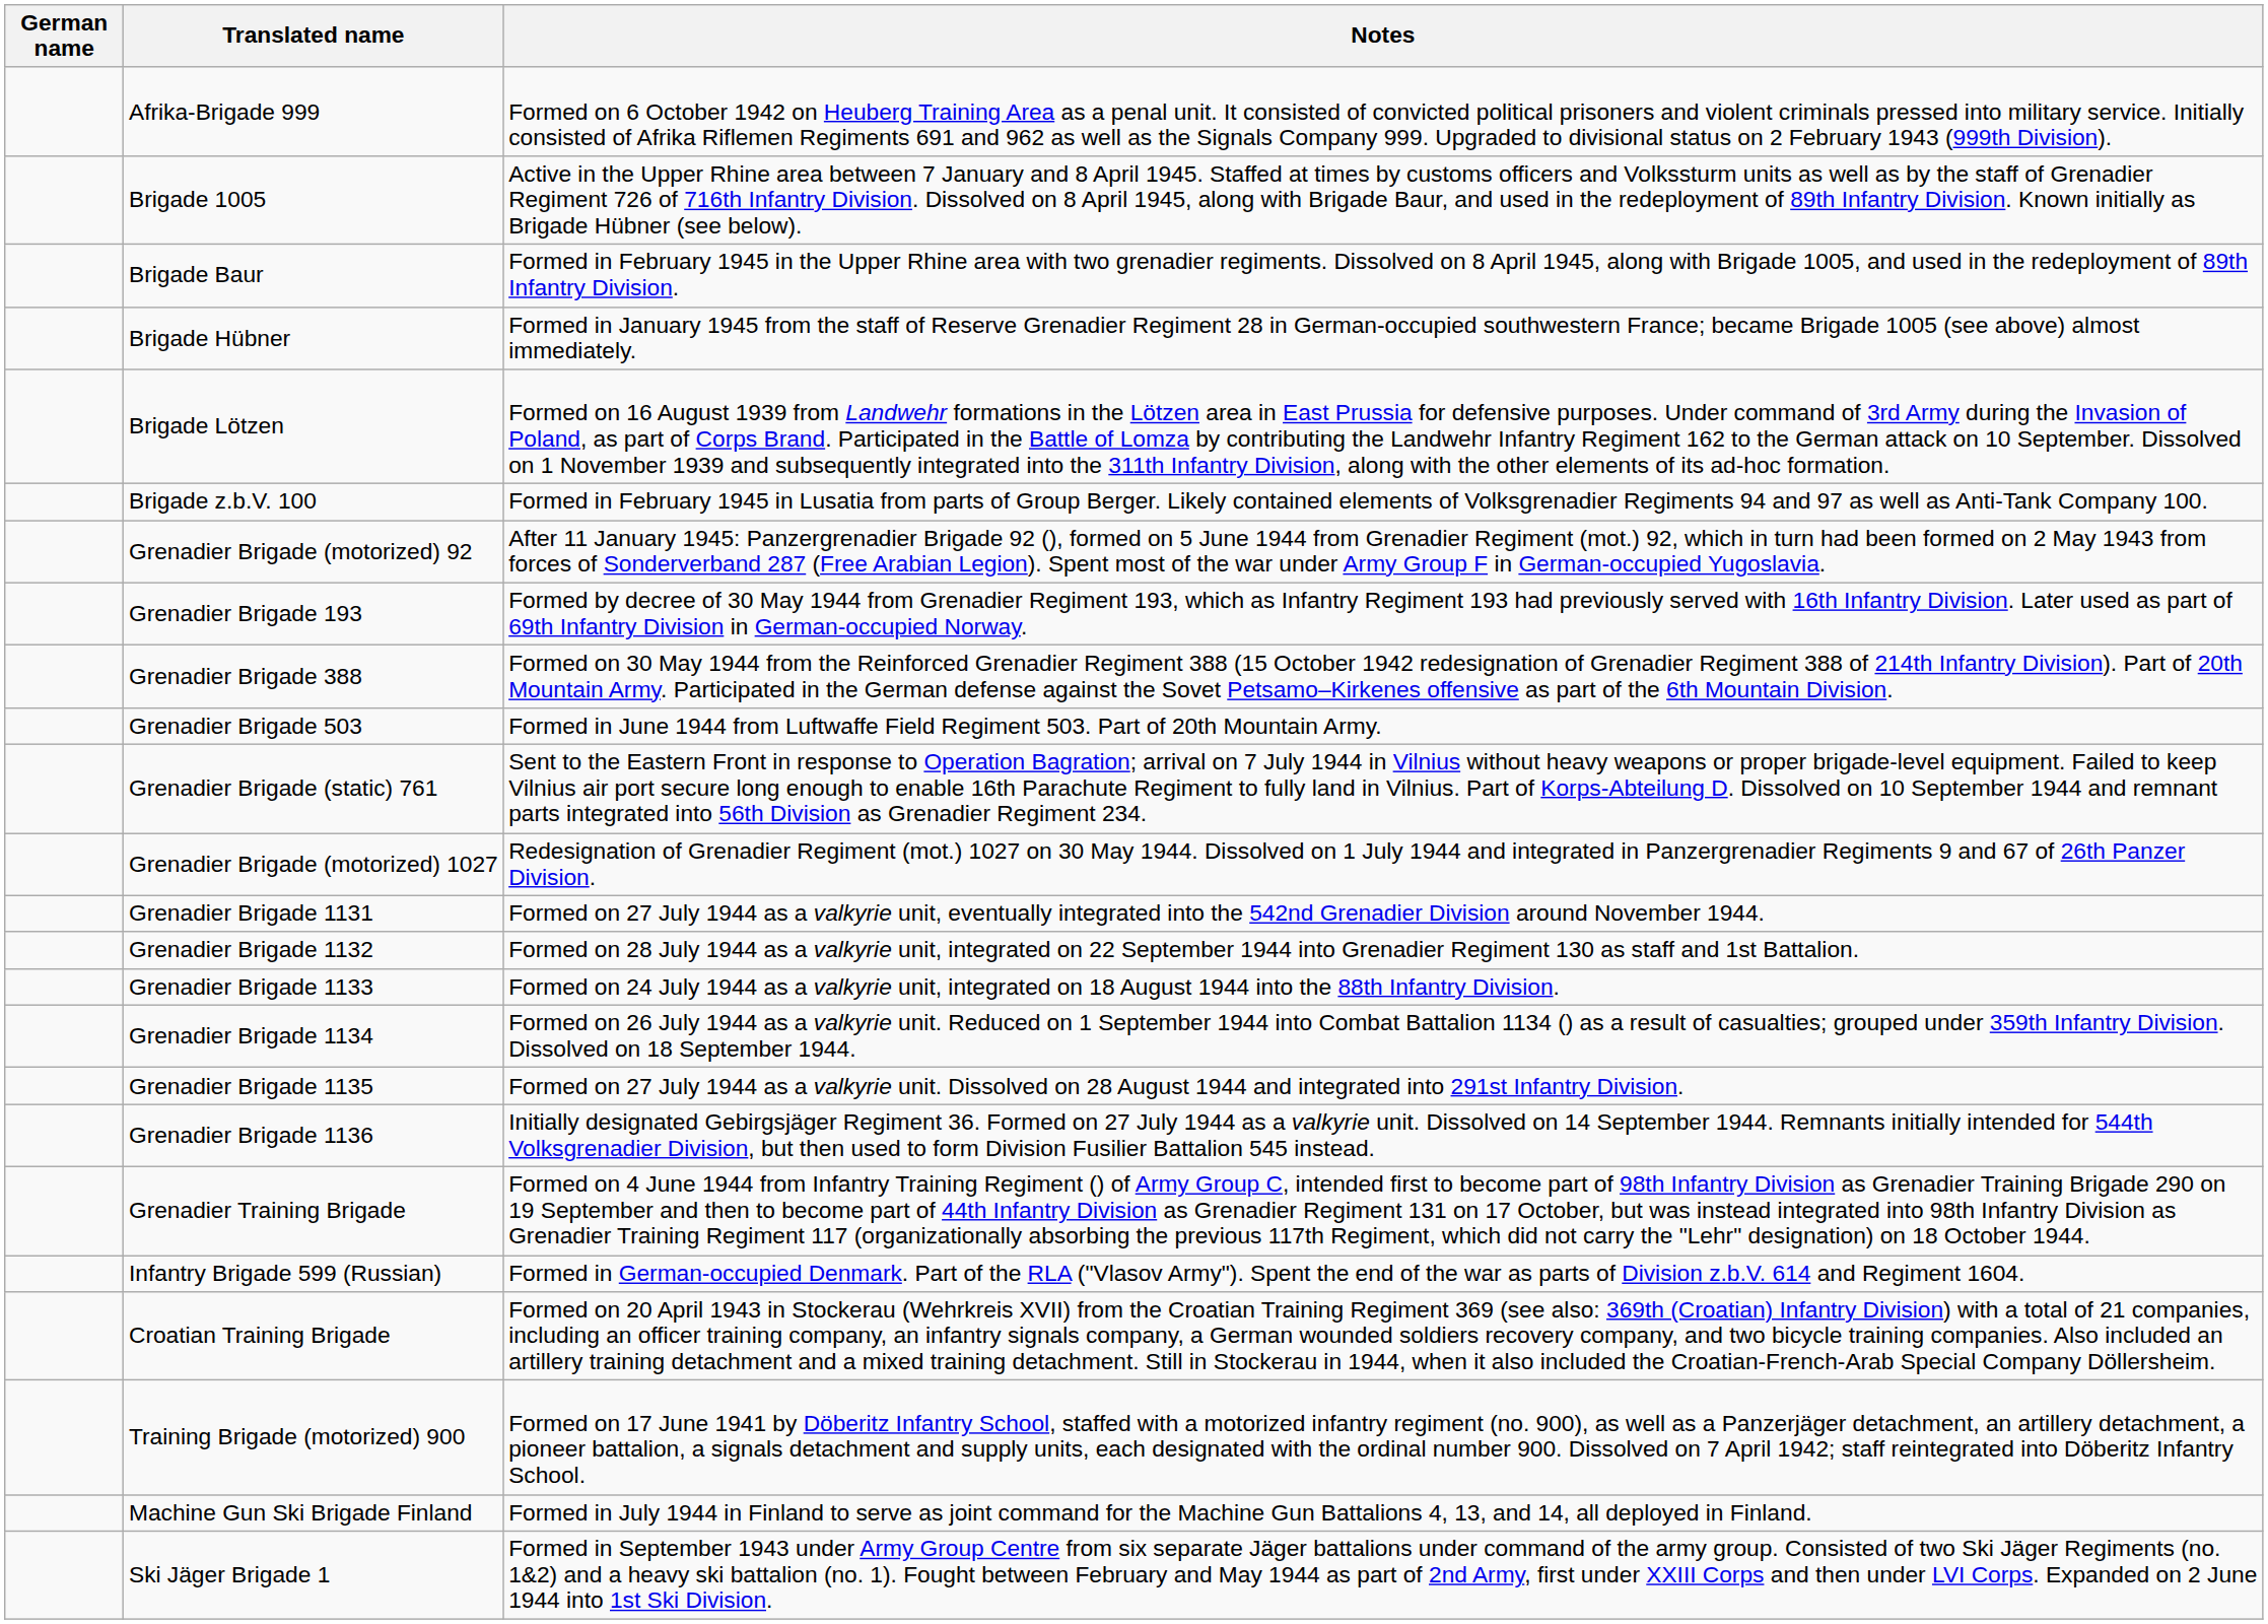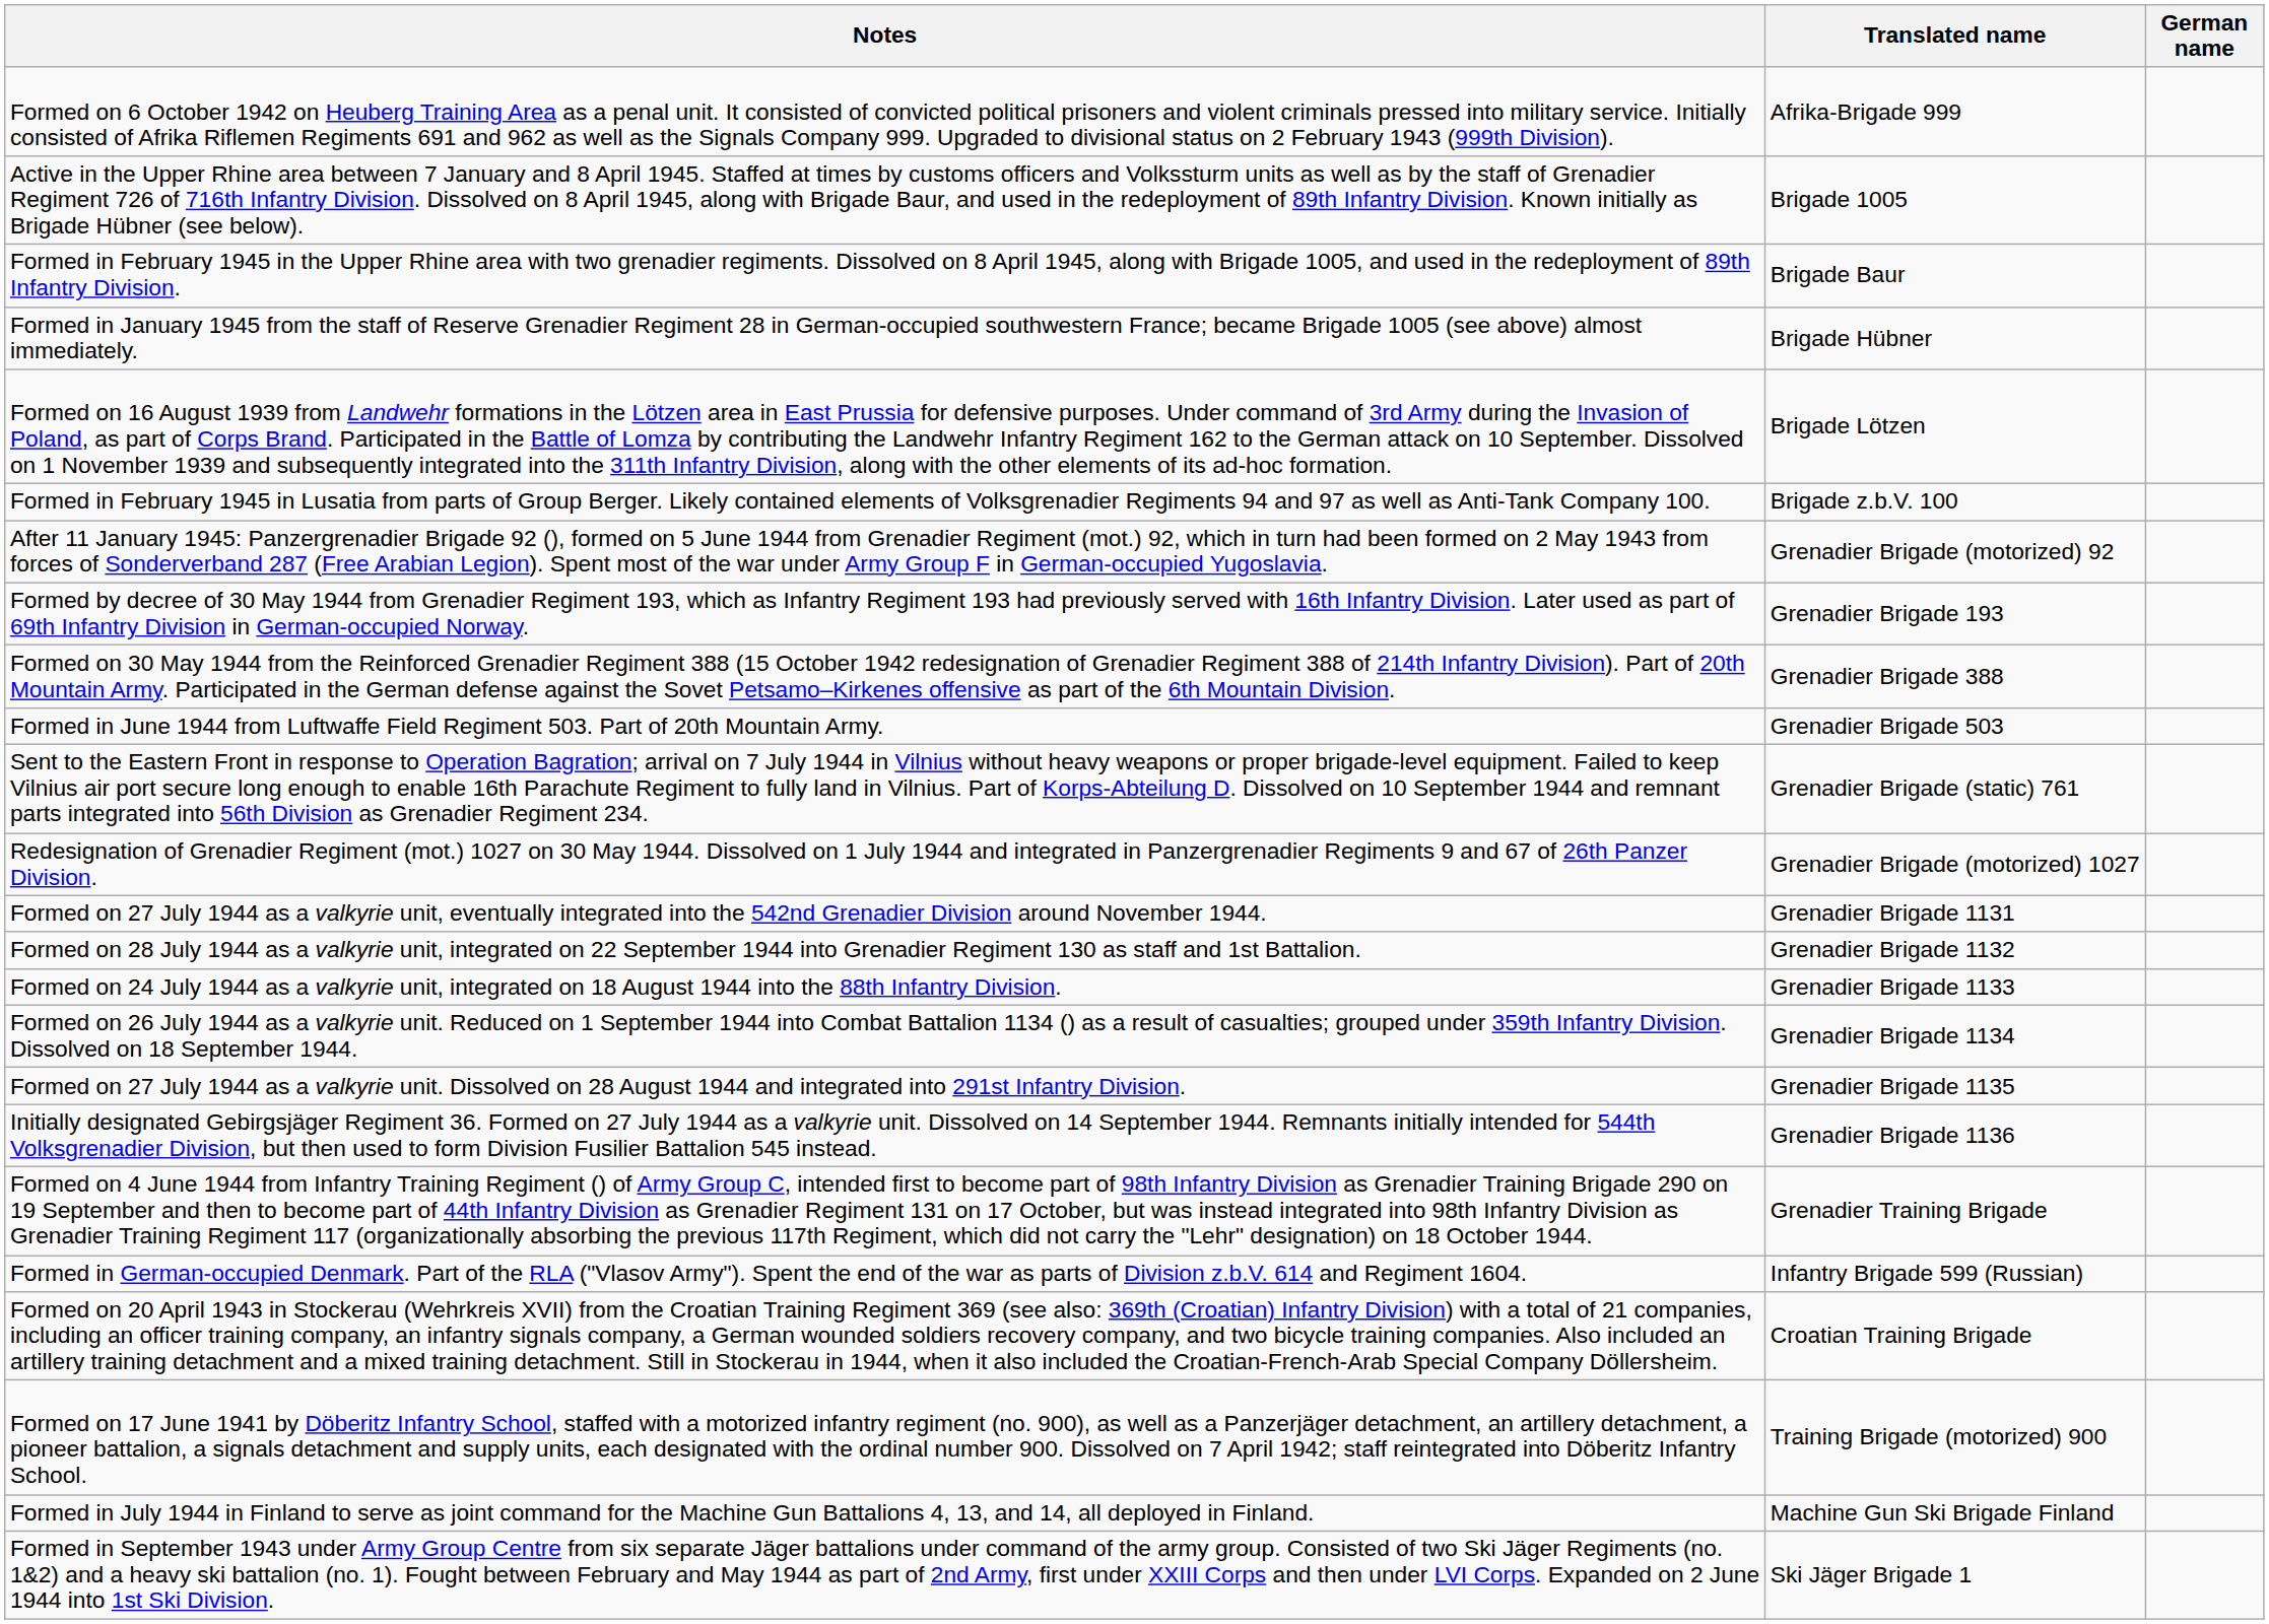columns swapped: German name <-> Notes
